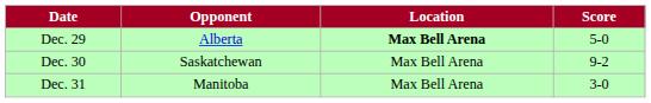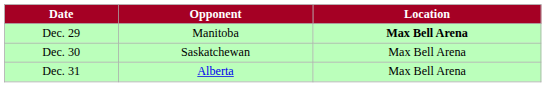- column: Score | 5-0 | 9-2 | 3-0
Dec. 29 | Opponent: Alberta -> Manitoba
Dec. 31 | Opponent: Manitoba -> Alberta
